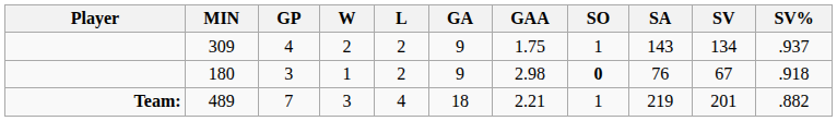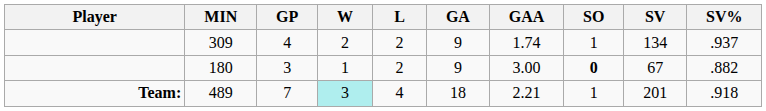- column: SA | 143 | 76 | 219
309 | GAA: 1.75 -> 1.74
180 | GAA: 2.98 -> 3.00
180 | SV%: .918 -> .882
489 | W: no background -> paleturquoise background
489 | SV%: .882 -> .918
